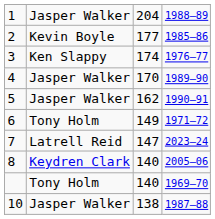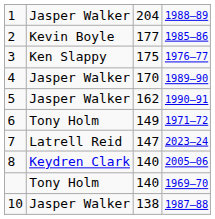3 | column 3: 174 -> 175
